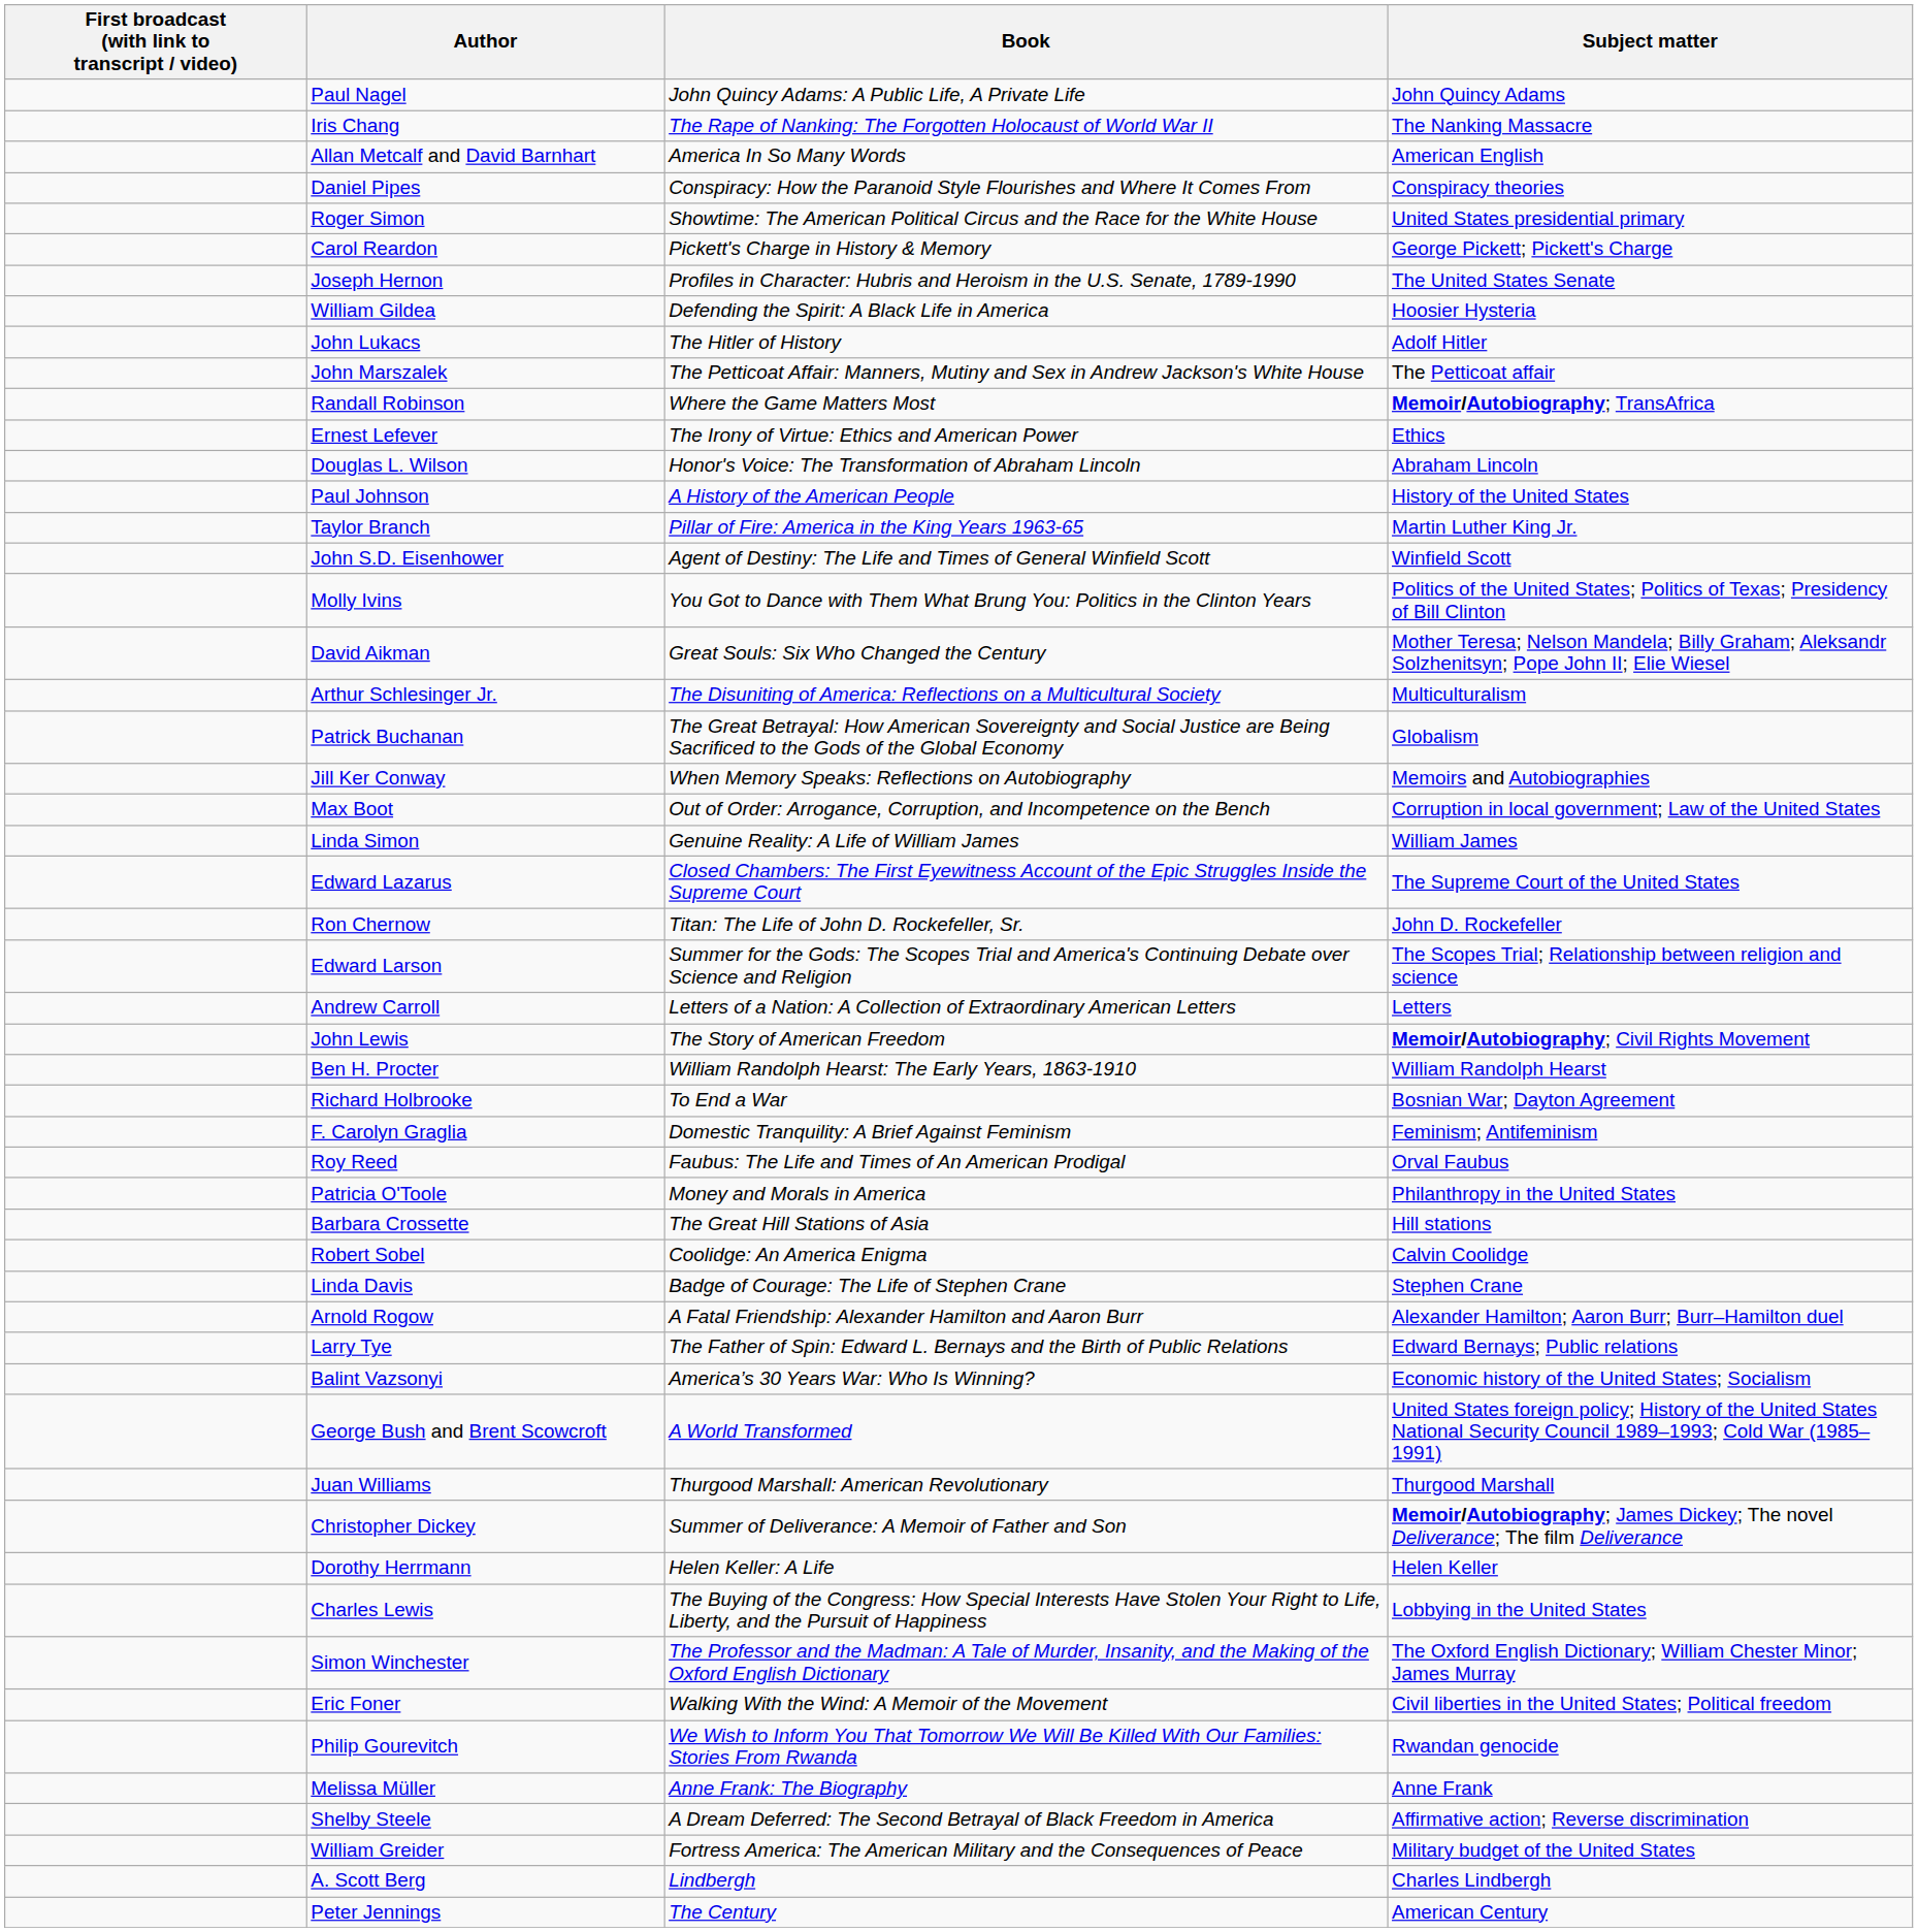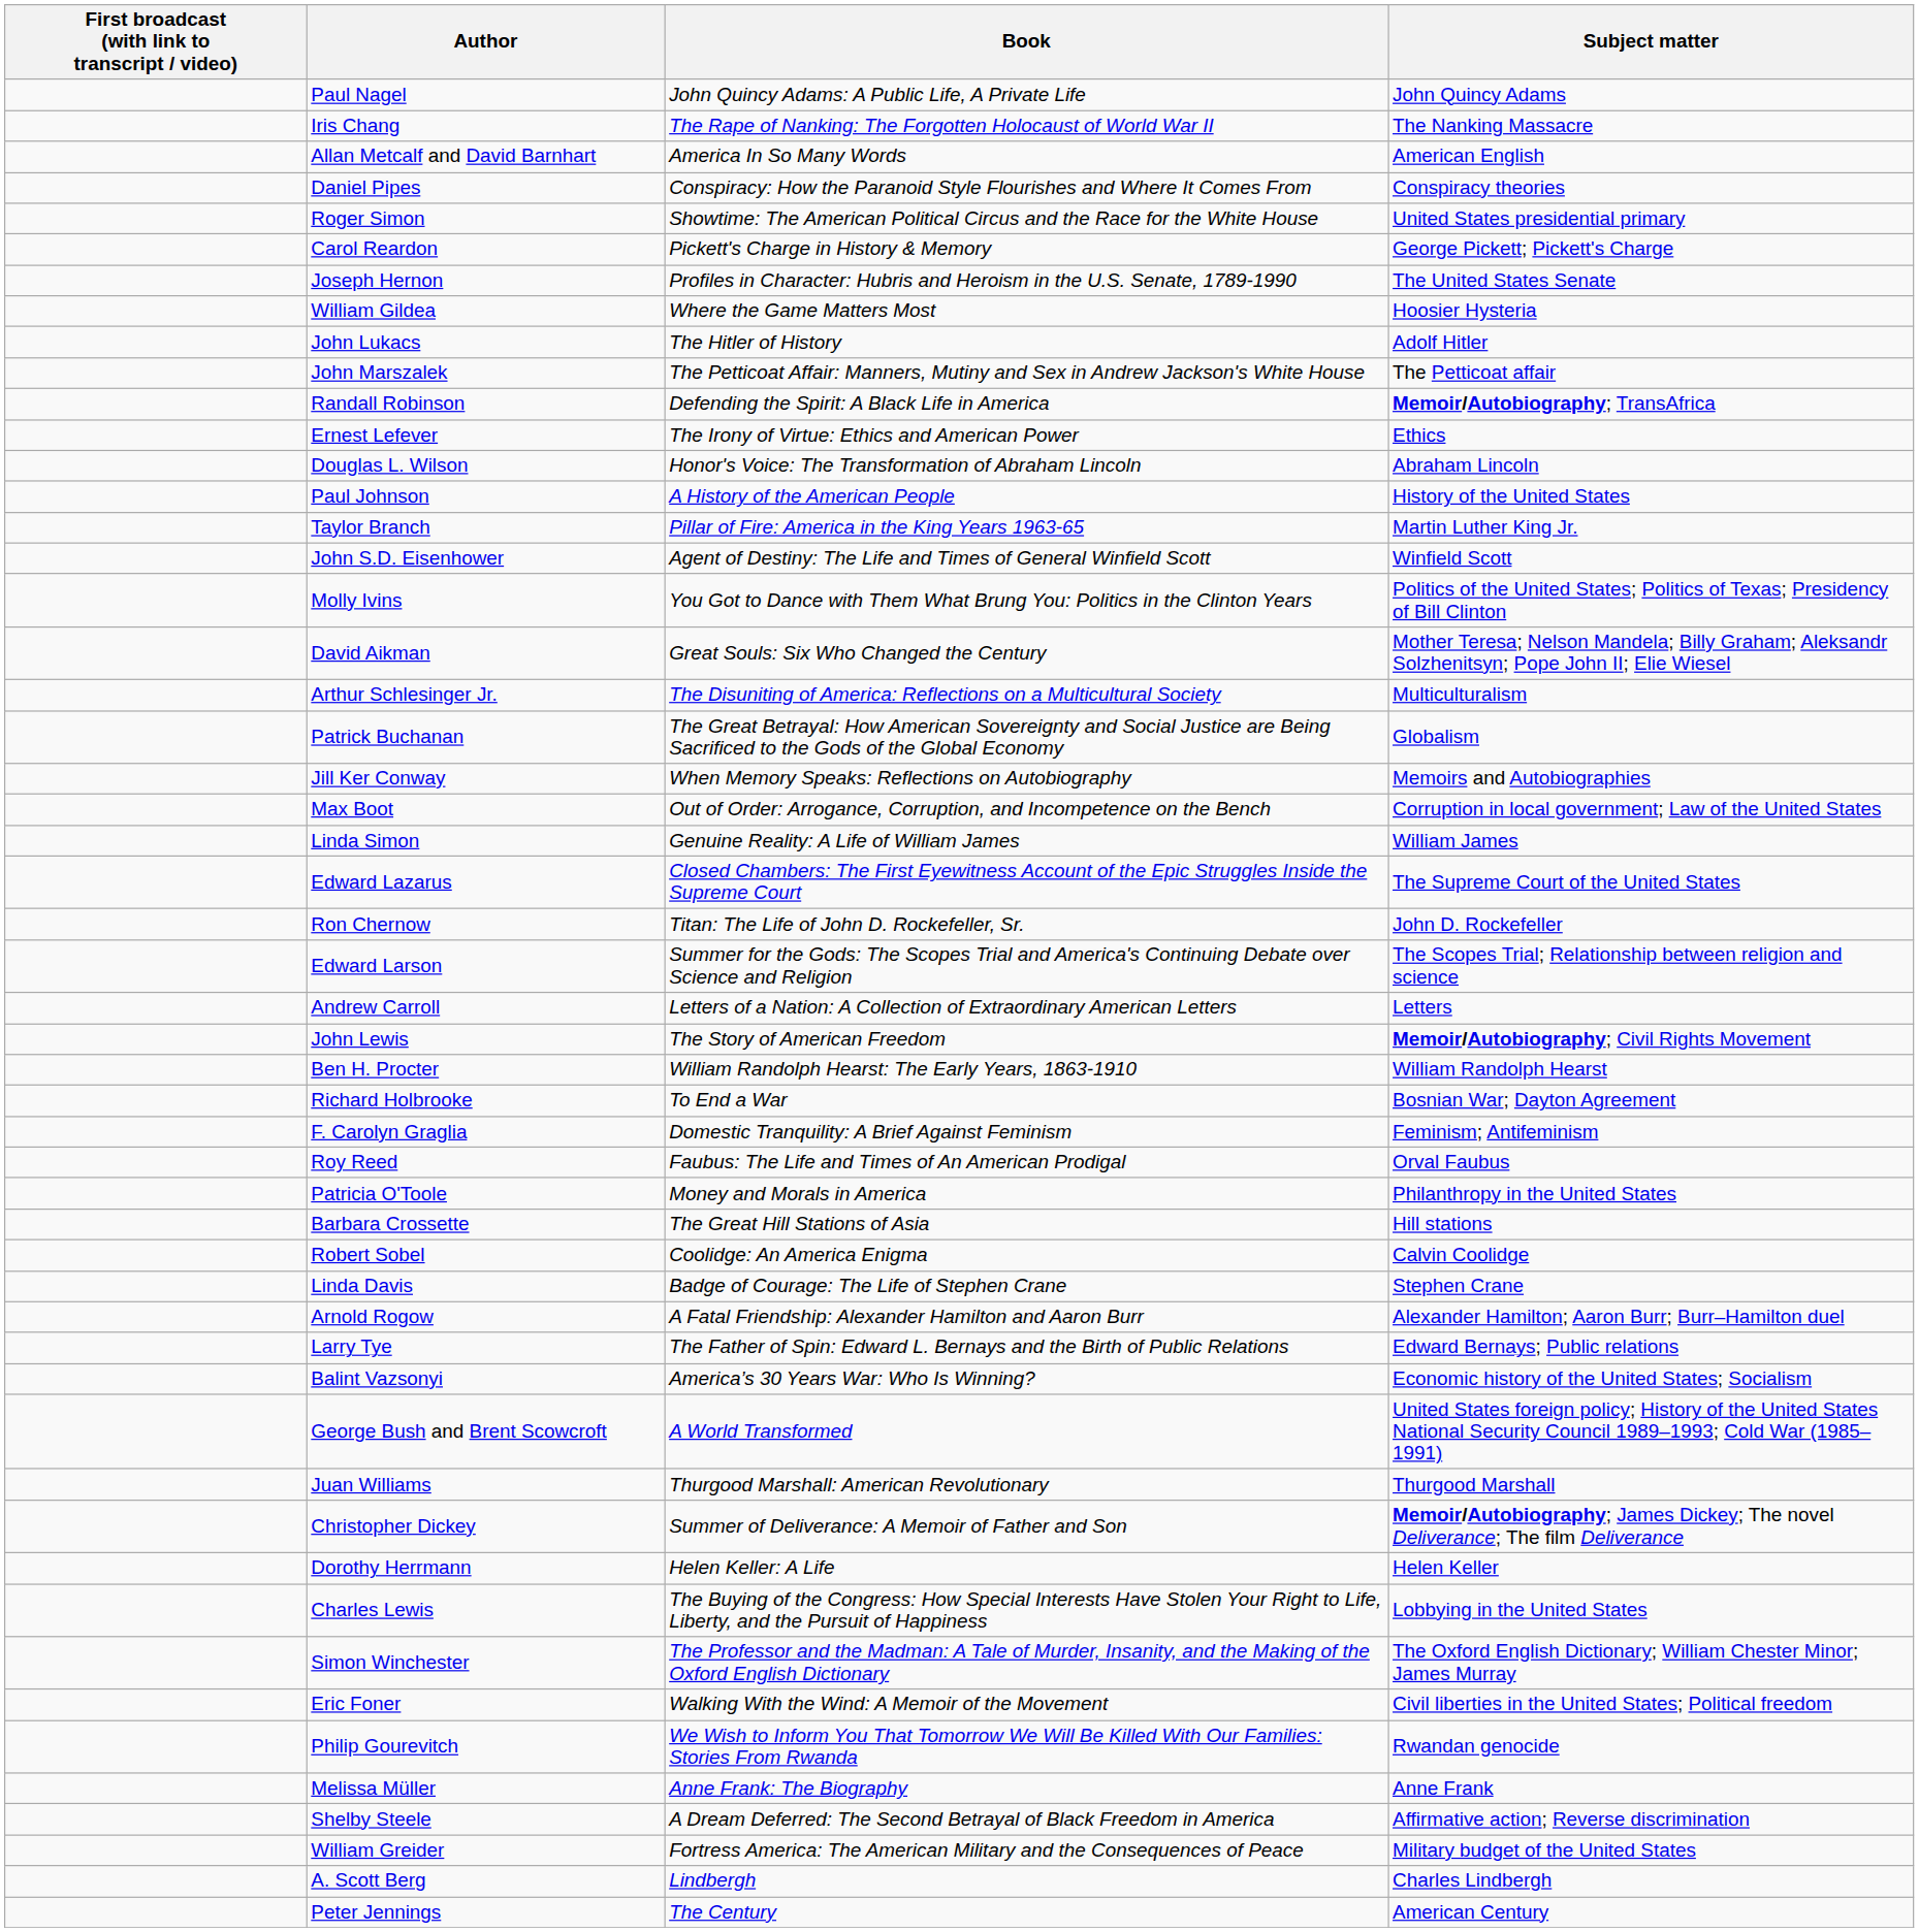William Gildea | Book: Defending the Spirit: A Black Life in America -> Where the Game Matters Most
Randall Robinson | Book: Where the Game Matters Most -> Defending the Spirit: A Black Life in America
